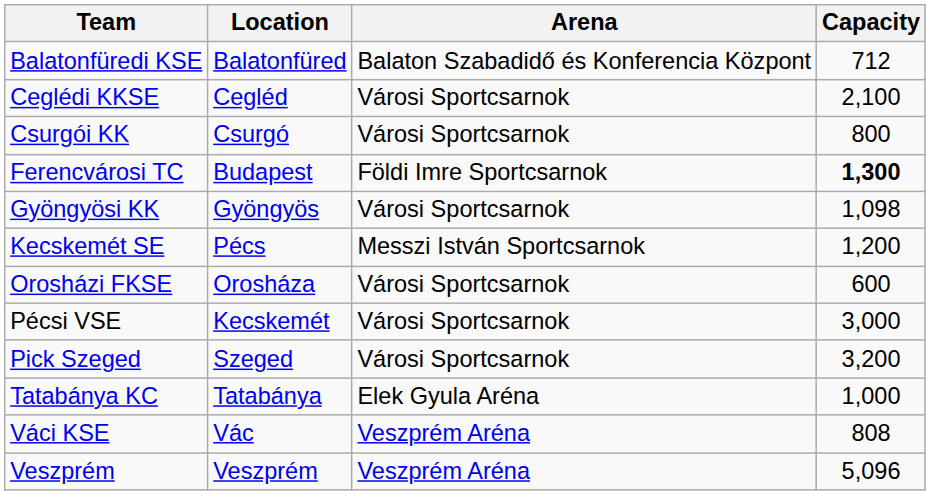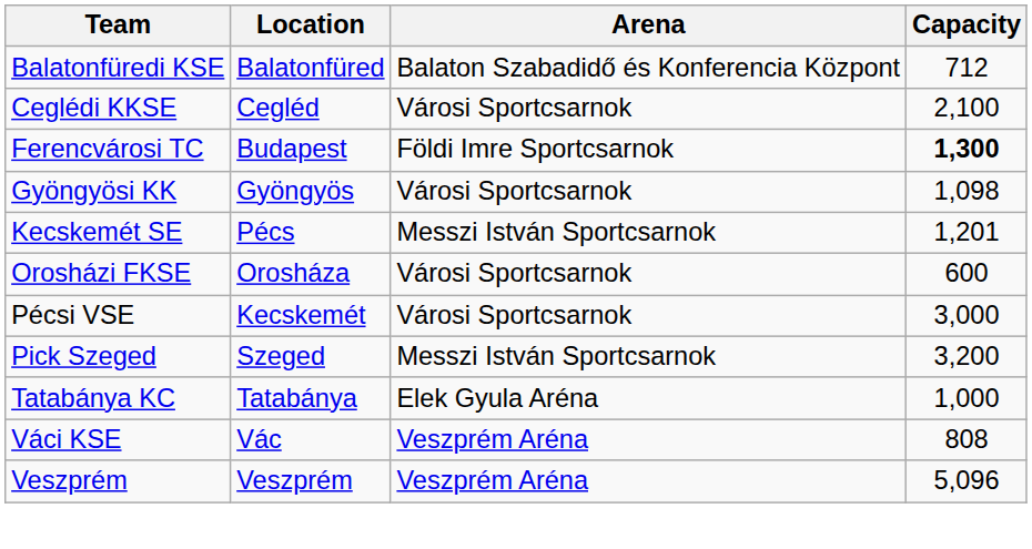- row: Csurgói KK | Csurgó | Városi Sportcsarnok | 800
Kecskemét SE | Capacity: 1,200 -> 1,201
Pick Szeged | Arena: Városi Sportcsarnok -> Messzi István Sportcsarnok
